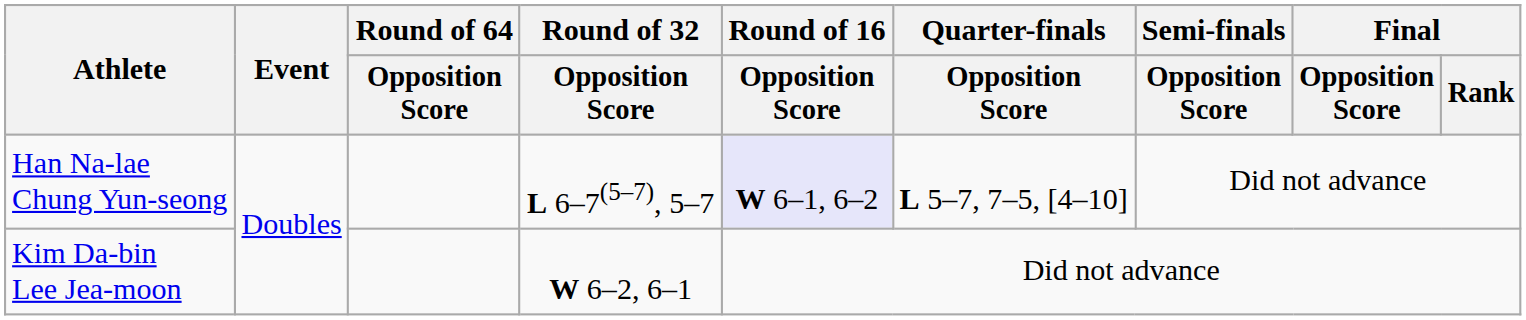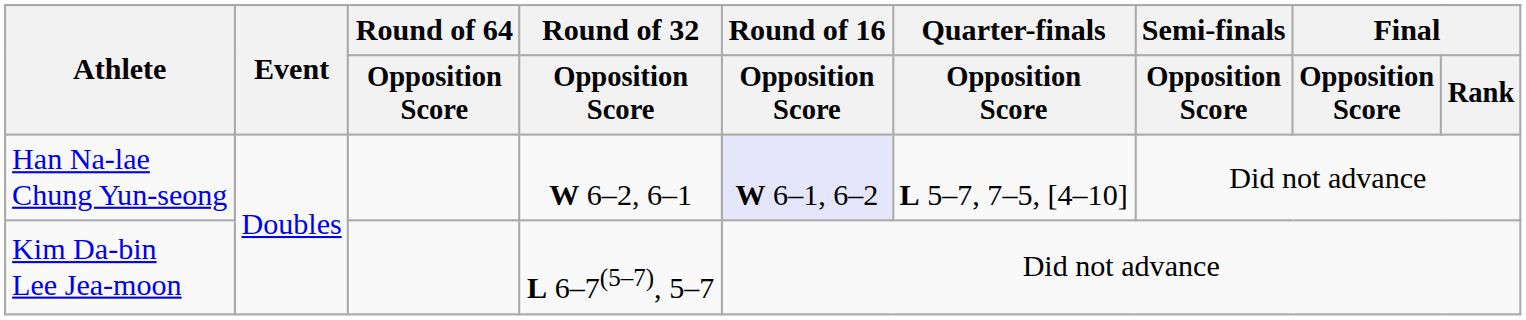Han Na-lae Chung Yun-seong | Round of 32 / Opposition Score: L 6–7(5–7), 5–7 -> W 6–2, 6–1
Kim Da-bin Lee Jea-moon | Round of 32 / Opposition Score: W 6–2, 6–1 -> L 6–7(5–7), 5–7
